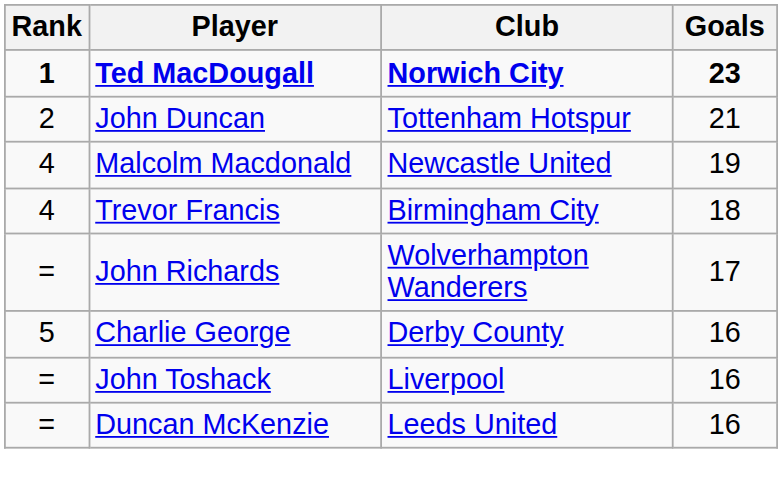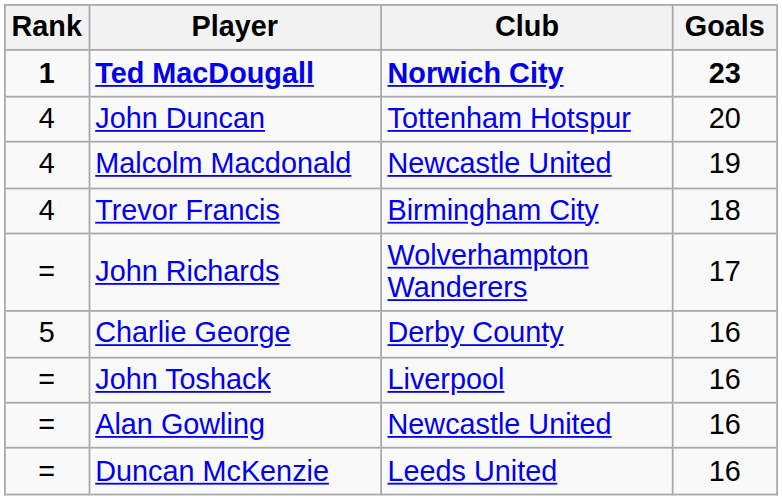John Duncan | Rank: 2 -> 4
John Duncan | Goals: 21 -> 20
+ row: = | Alan Gowling | Newcastle United | 16
